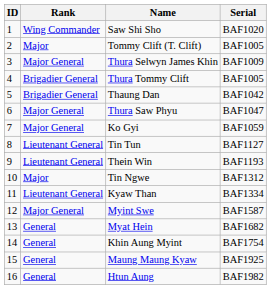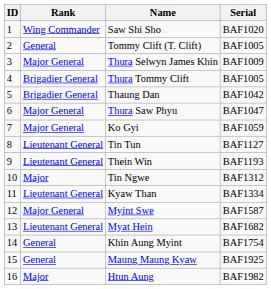Tommy Clift (T. Clift) | Rank: Major -> General
Myat Hein | Rank: General -> Lieutenant General
Htun Aung | Rank: General -> Major
